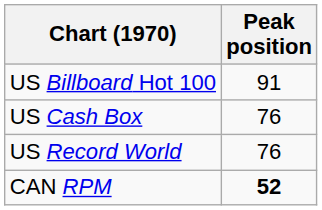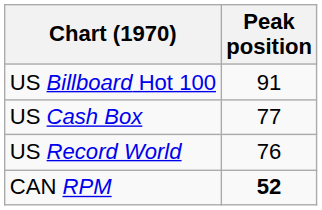US Cash Box | Peak position: 76 -> 77
